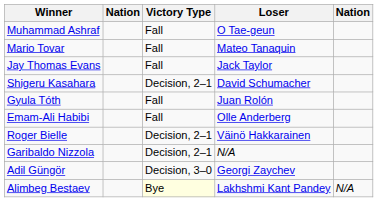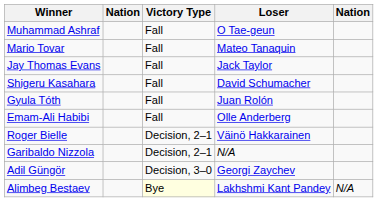Shigeru Kasahara | Victory Type: Decision, 2–1 -> Fall
